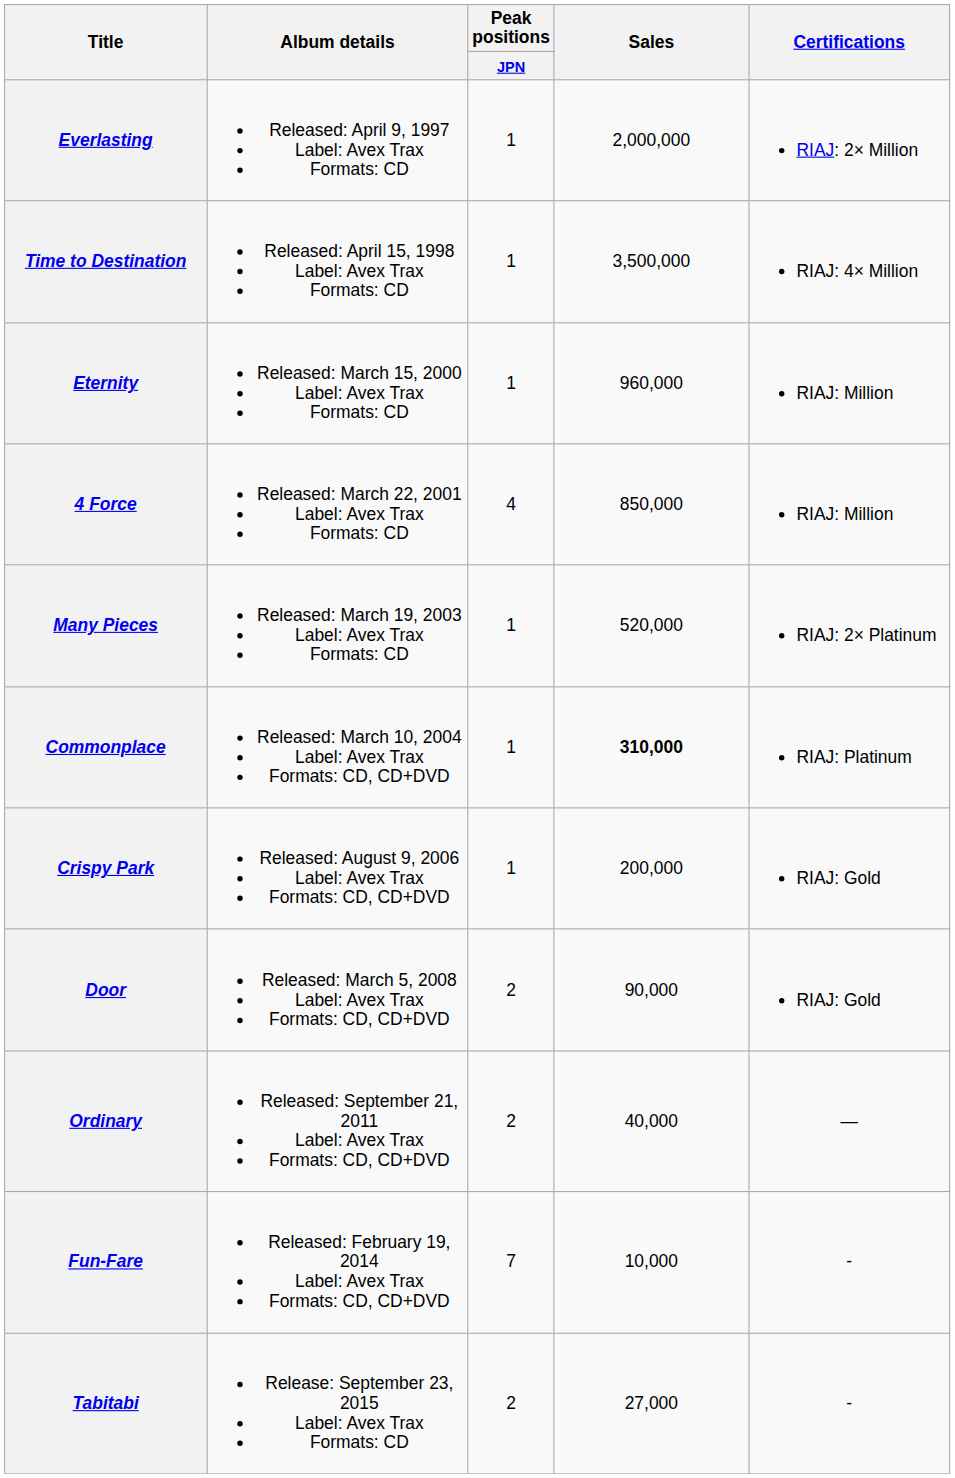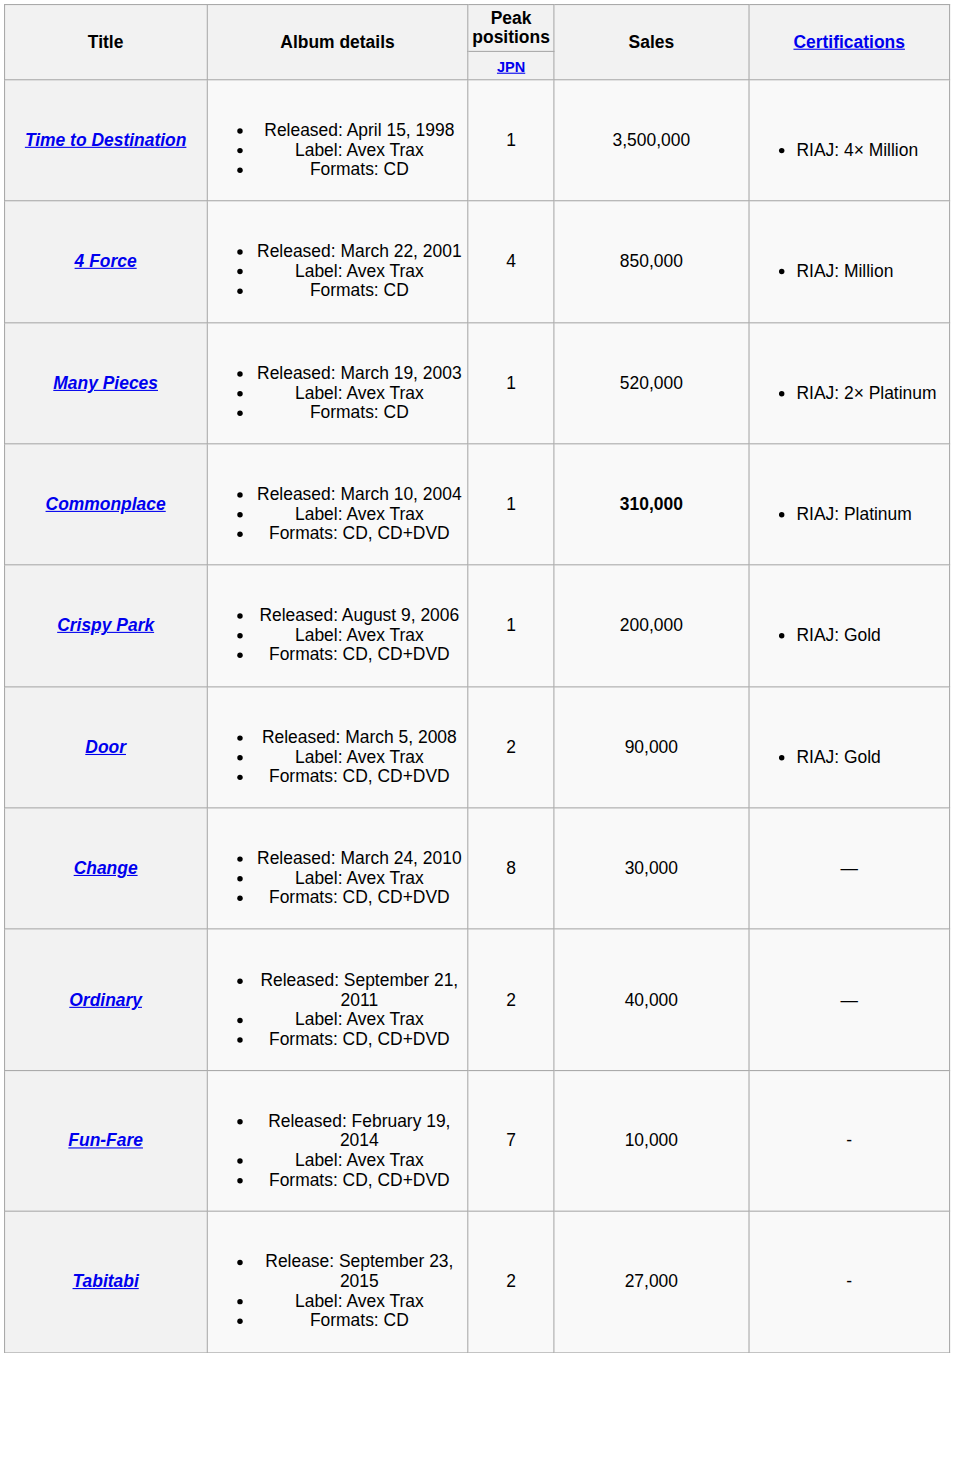- row: Everlasting | Released: April 9, 1997 Label: Avex Trax Formats: CD | 1 | 2,000,000 | RIAJ: 2× Million
- row: Eternity | Released: March 15, 2000 Label: Avex Trax Formats: CD | 1 | 960,000 | RIAJ: Million
+ row: Change | Released: March 24, 2010 Label: Avex Trax Formats: CD, CD+DVD | 8 | 30,000 | —
